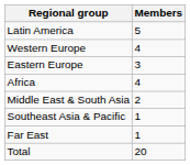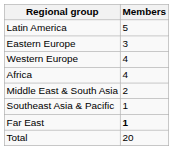rows swapped: Western Europe <-> Eastern Europe
Far East | Members: normal -> bold
